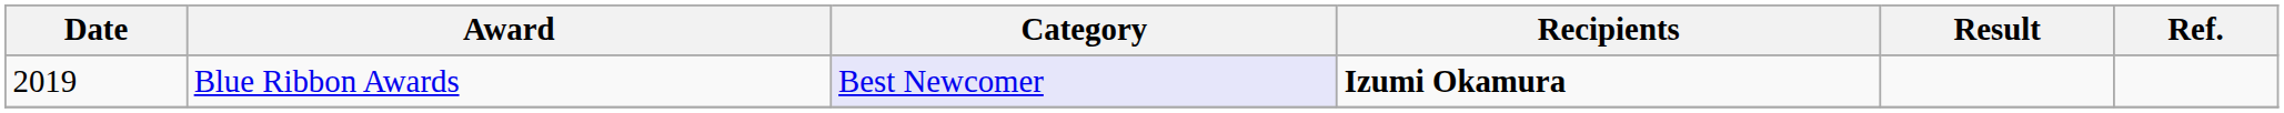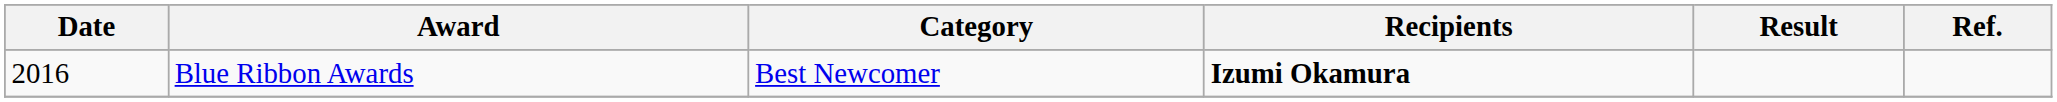Blue Ribbon Awards | Date: 2019 -> 2016
Blue Ribbon Awards | Category: lavender background -> no background
